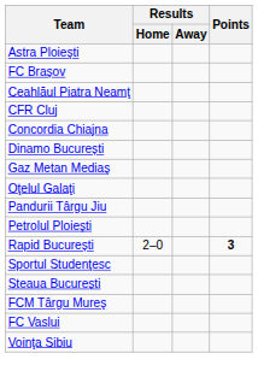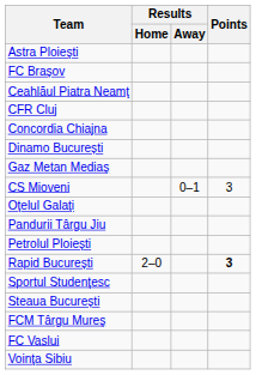+ row: CS Mioveni | 0–1 | 3
